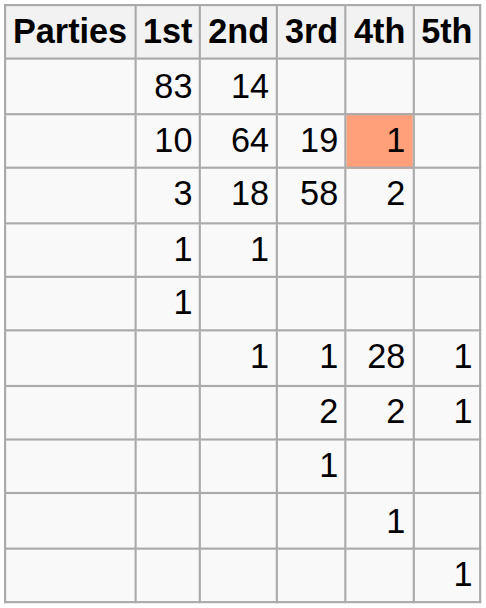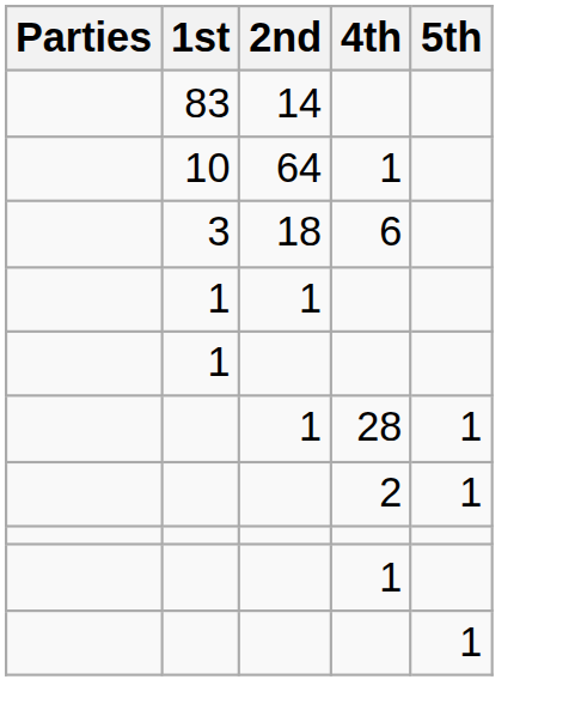- column: 3rd | 19 | 58 | 1 | 2 | 1
10 | 4th: lightsalmon background -> no background
3 | 4th: 2 -> 6
